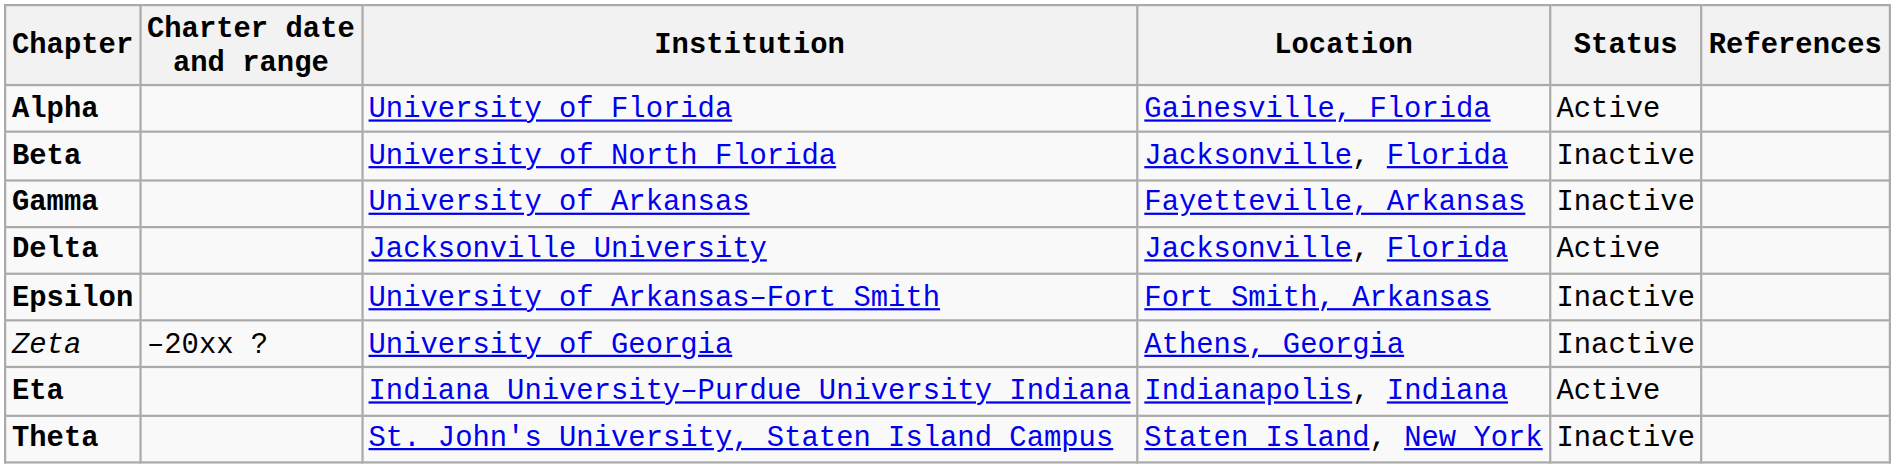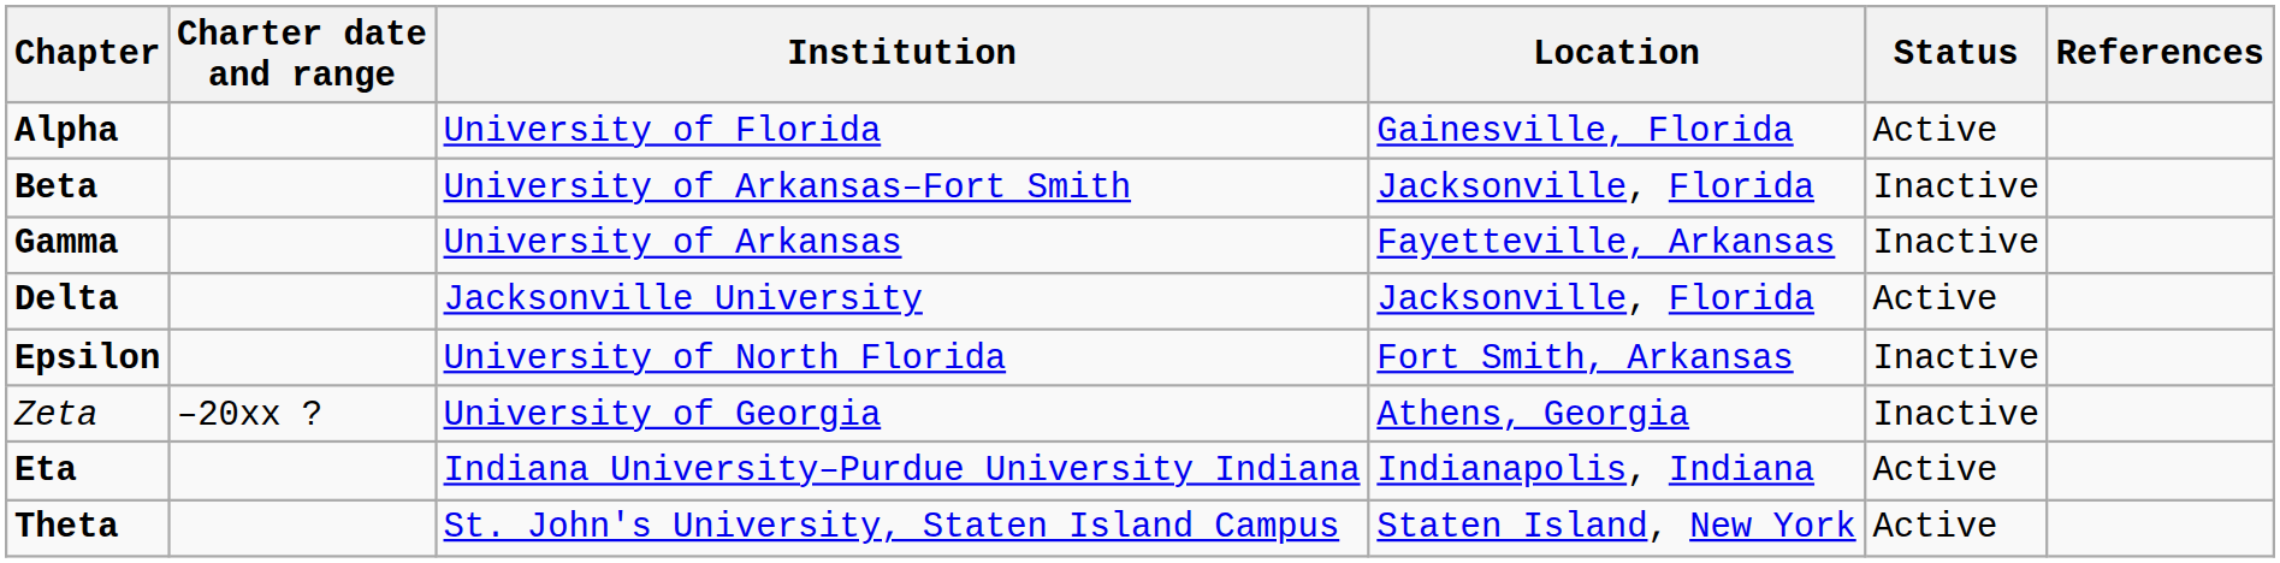Beta | Institution: University of North Florida -> University of Arkansas–Fort Smith
Epsilon | Institution: University of Arkansas–Fort Smith -> University of North Florida
Theta | Status: Inactive -> Active
